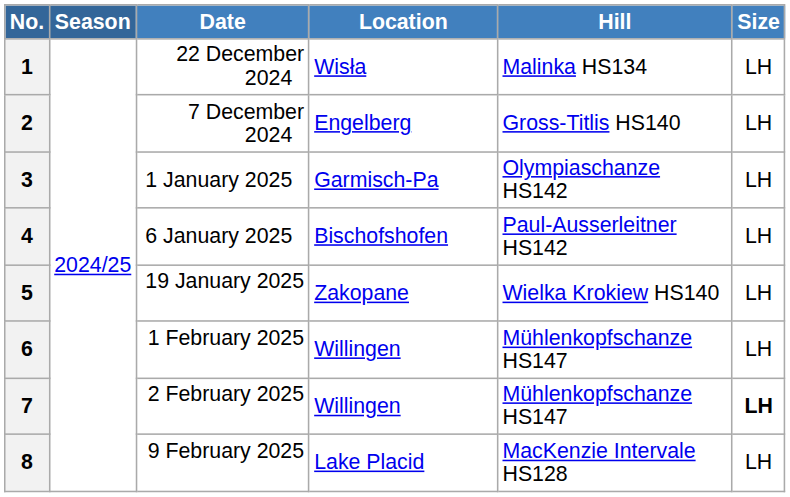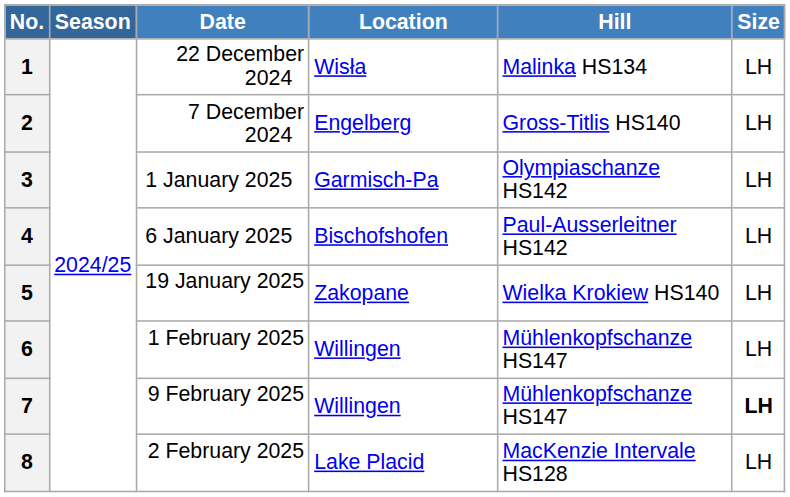7 | Date: 2 February 2025 -> 9 February 2025
8 | Date: 9 February 2025 -> 2 February 2025
